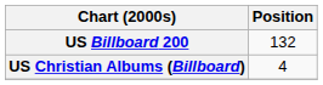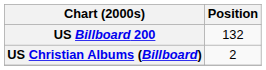US Christian Albums (Billboard) | Position: 4 -> 2
